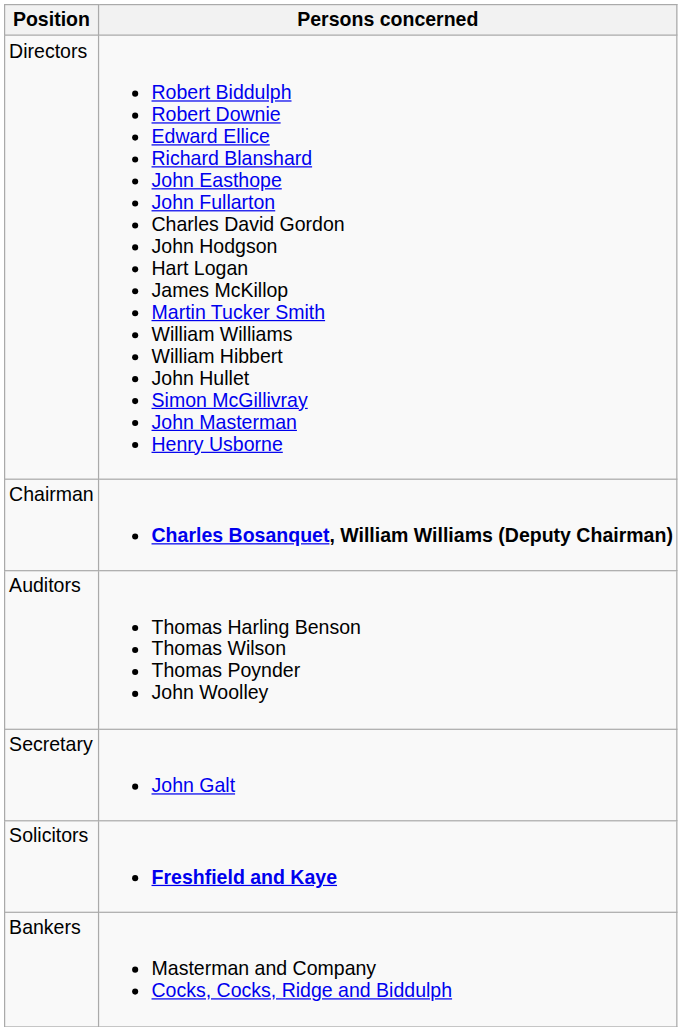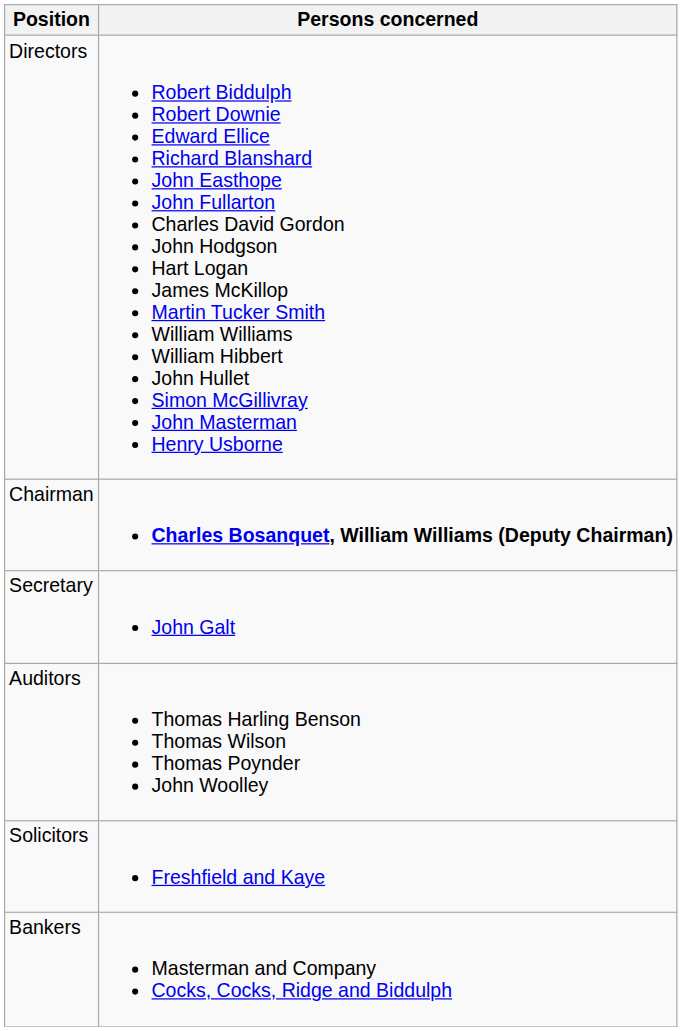rows swapped: Secretary <-> Auditors
Solicitors | Persons concerned: bold -> normal
